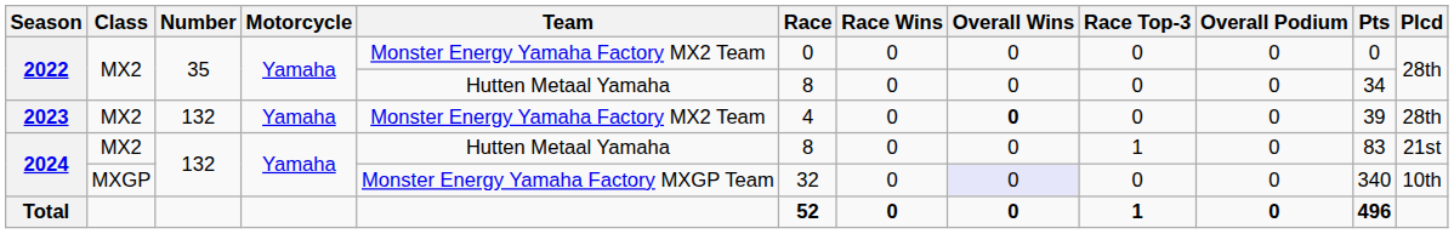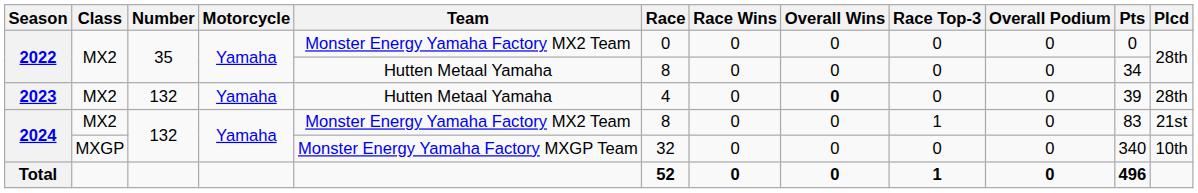2023 | Team: Monster Energy Yamaha Factory MX2 Team -> Hutten Metaal Yamaha
2024 / MX2 | Team: Hutten Metaal Yamaha -> Monster Energy Yamaha Factory MX2 Team
2024 / MXGP | Overall Wins: lavender background -> no background
